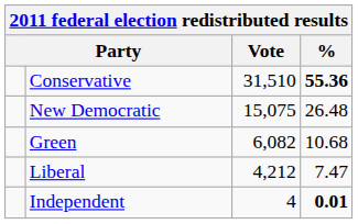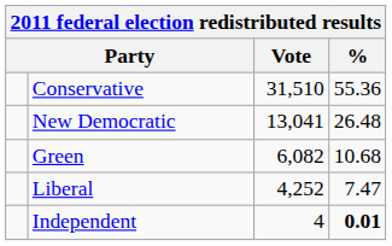Conservative | %: bold -> normal
New Democratic | Vote: 15,075 -> 13,041
Liberal | Vote: 4,212 -> 4,252
